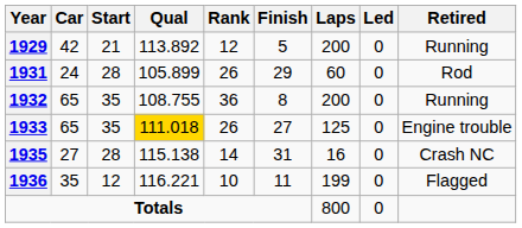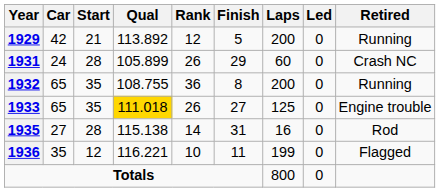1931 | Retired: Rod -> Crash NC
1935 | Retired: Crash NC -> Rod
